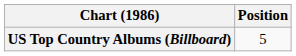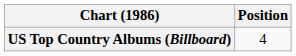US Top Country Albums (Billboard) | Position: 5 -> 4
